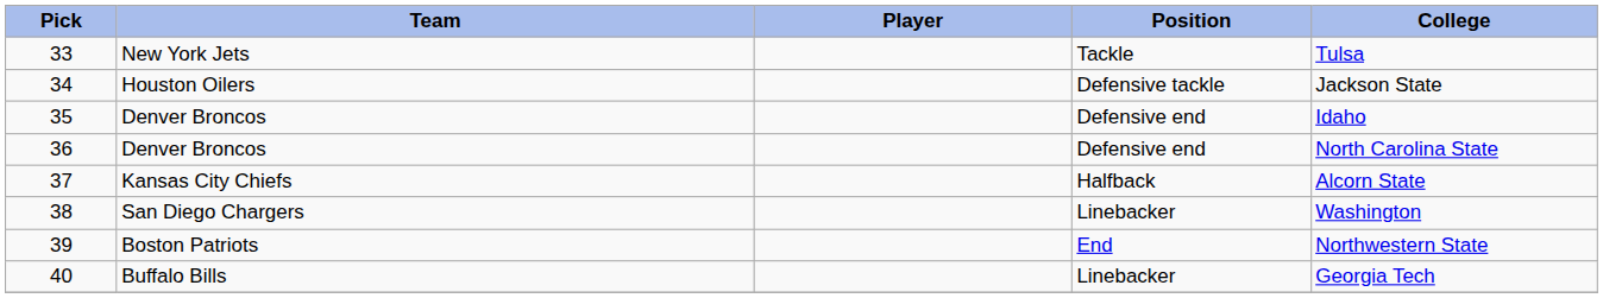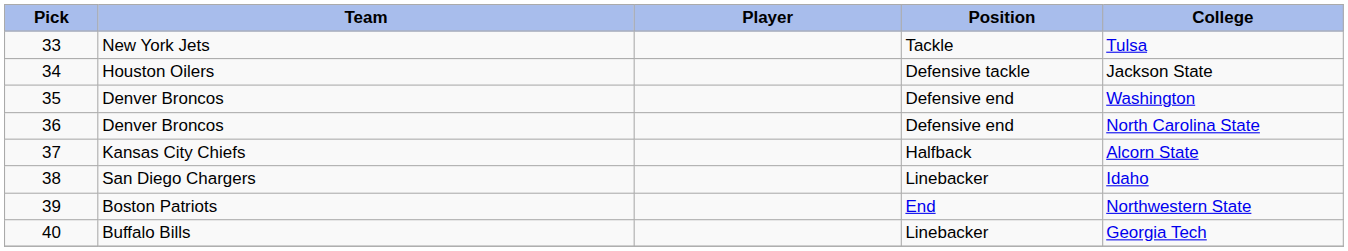35 | College: Idaho -> Washington
38 | College: Washington -> Idaho
